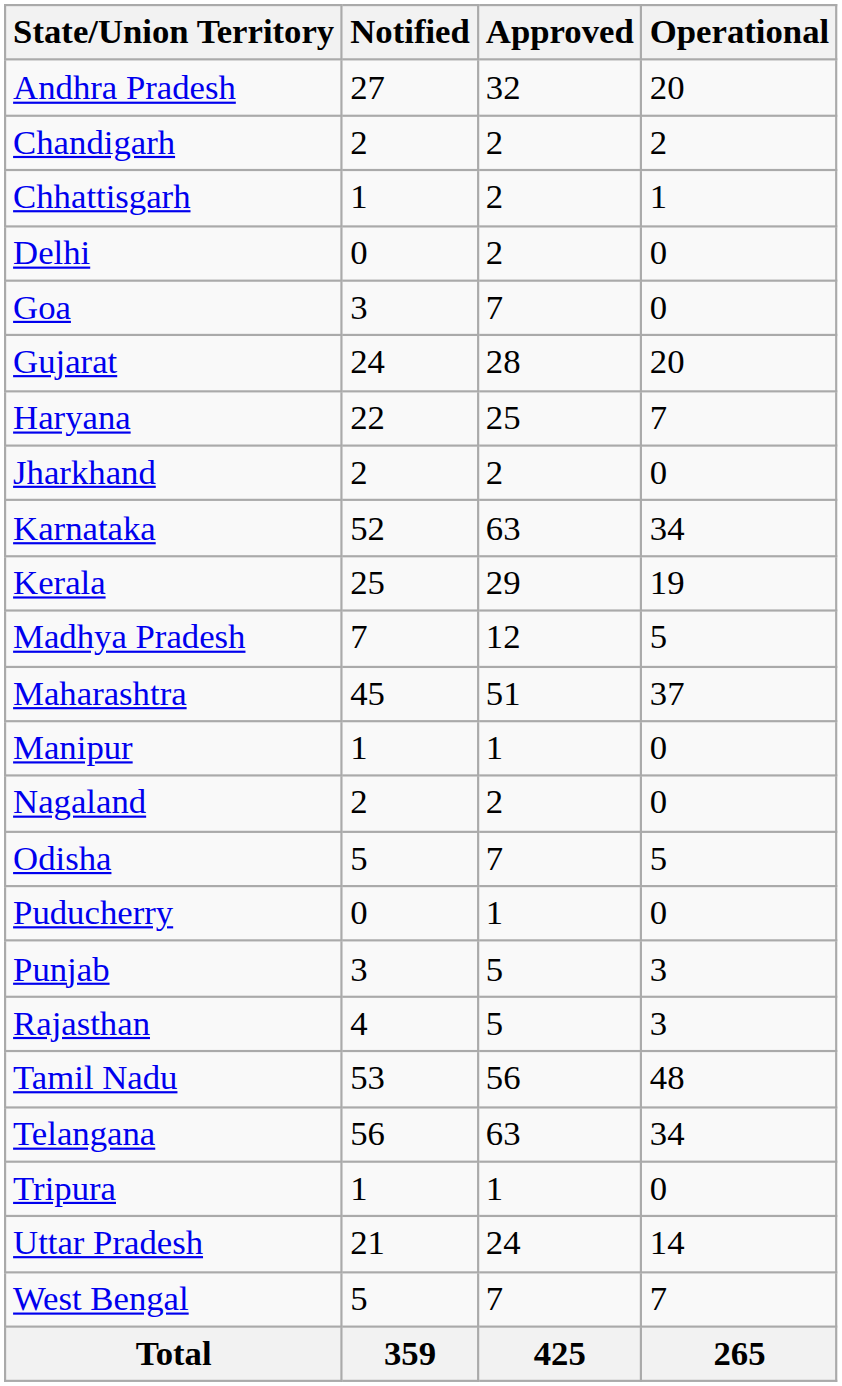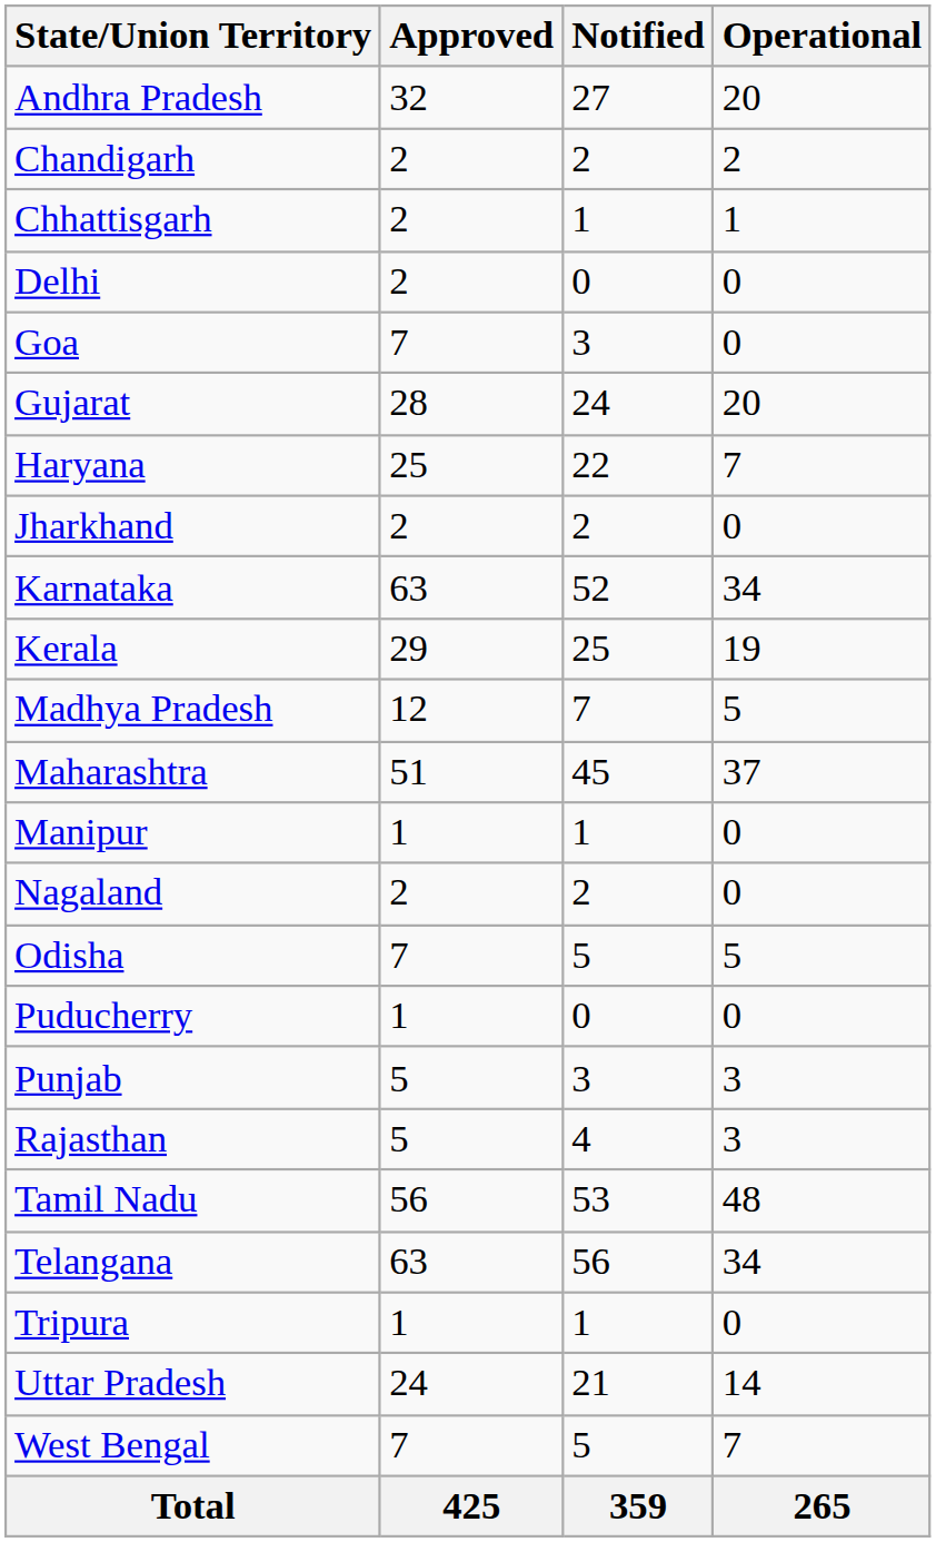columns swapped: Approved <-> Notified
